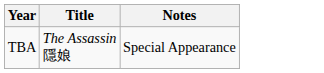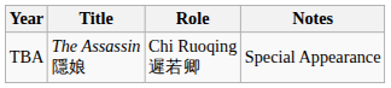+ column: Role | Chi Ruoqing 遲若卿
